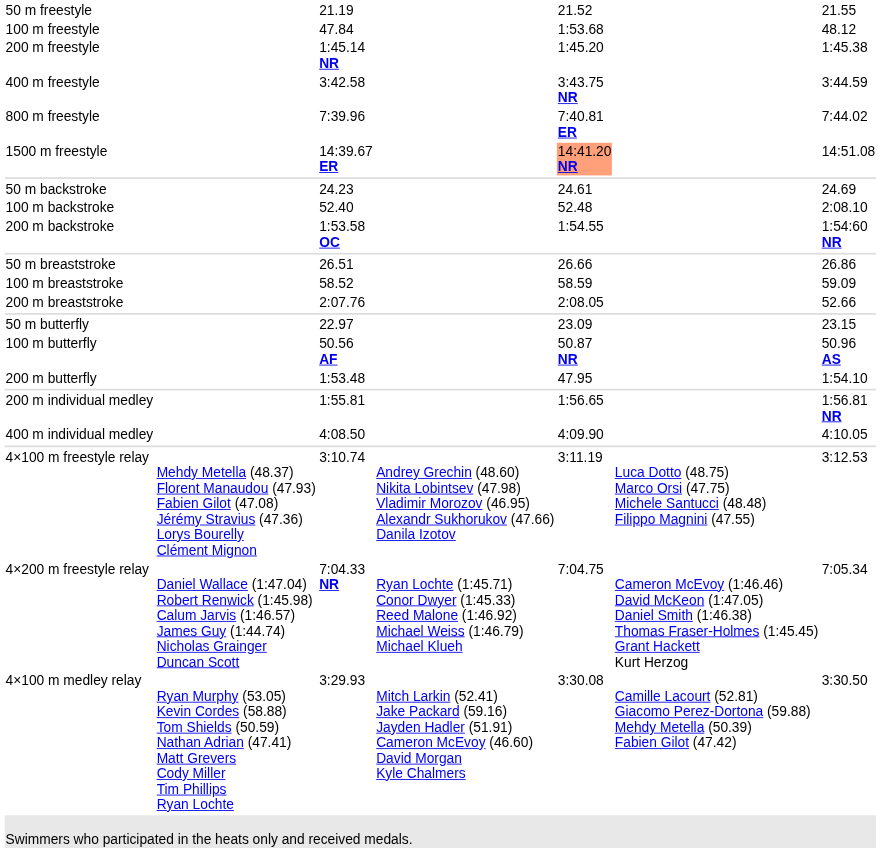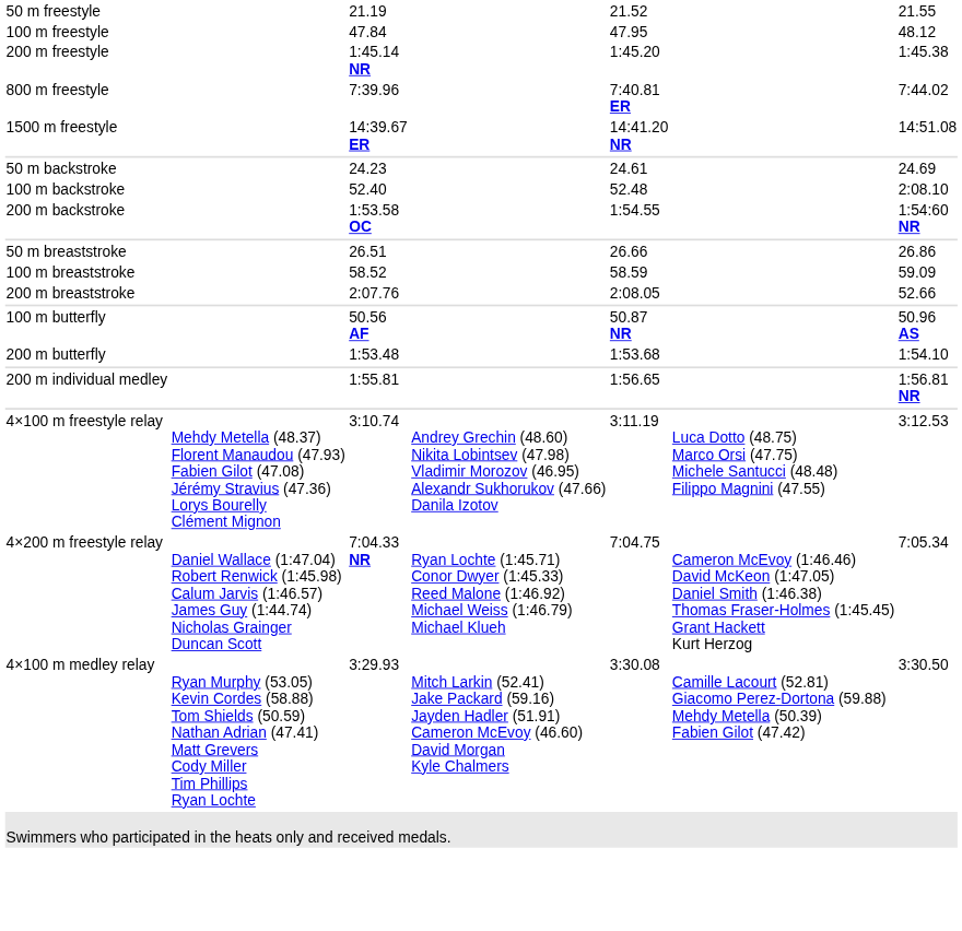100 m freestyle | column 5: 1:53.68 -> 47.95
- row: 400 m freestyle | 3:42.58 | 3:43.75 NR | 3:44.59
1500 m freestyle | column 5: lightsalmon background -> no background
- row: 50 m butterfly | 22.97 | 23.09 | 23.15
200 m butterfly | column 5: 47.95 -> 1:53.68
- row: 400 m individual medley | 4:08.50 | 4:09.90 | 4:10.05
